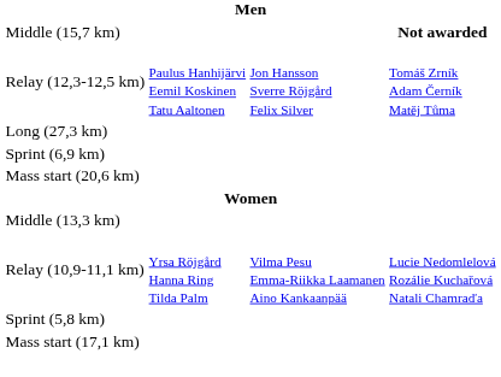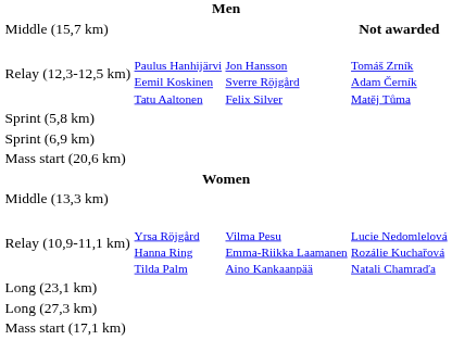rows swapped: Long (27,3 km) <-> Sprint (5,8 km)
+ row: Long (23,1 km)
